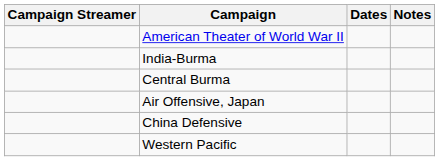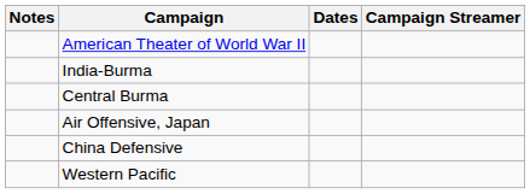columns swapped: Campaign Streamer <-> Notes
